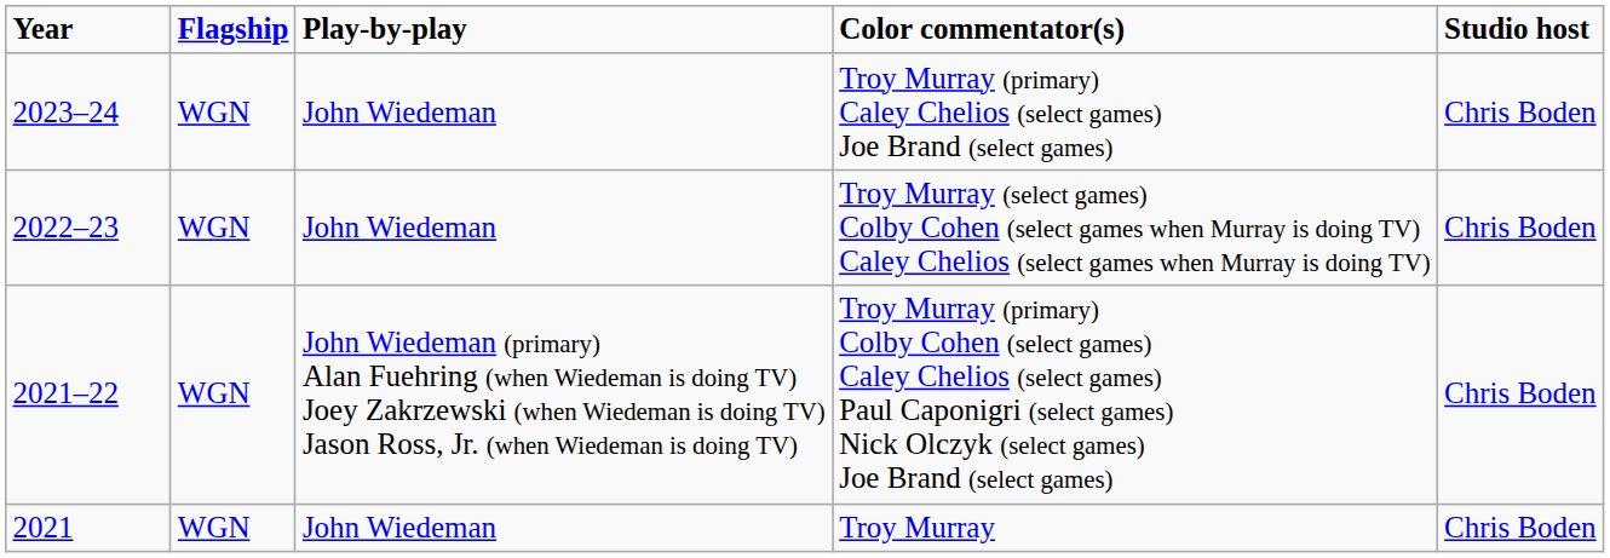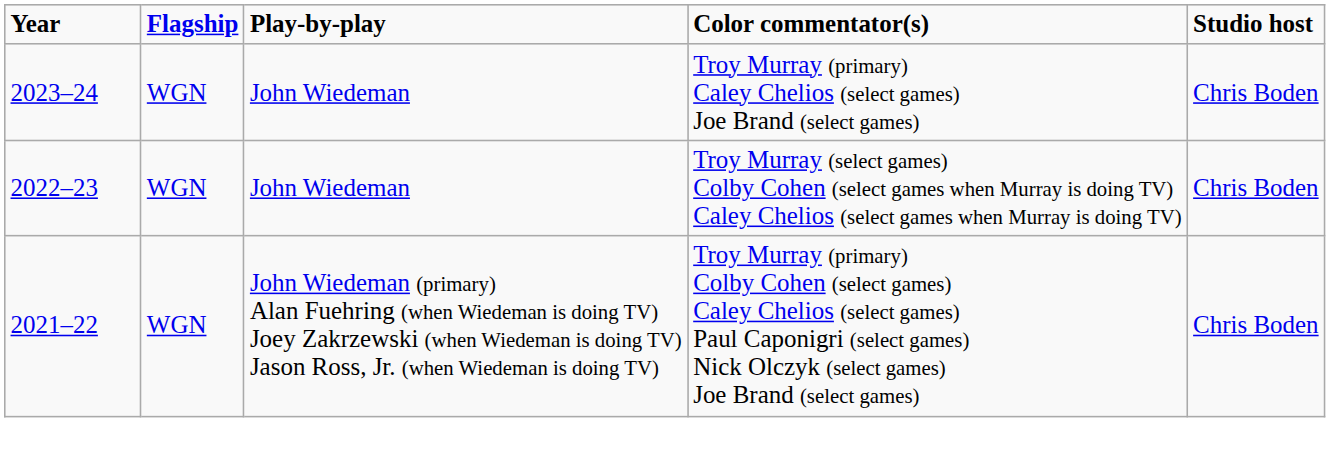- row: 2021 | WGN | John Wiedeman | Troy Murray | Chris Boden
